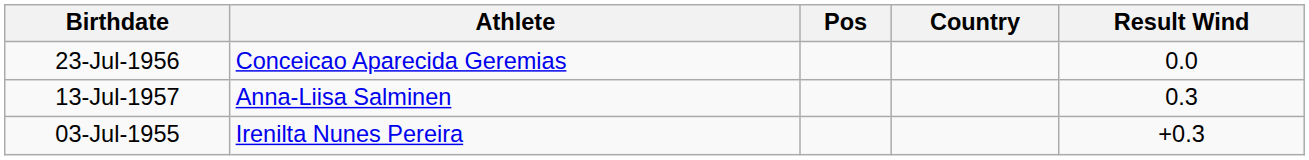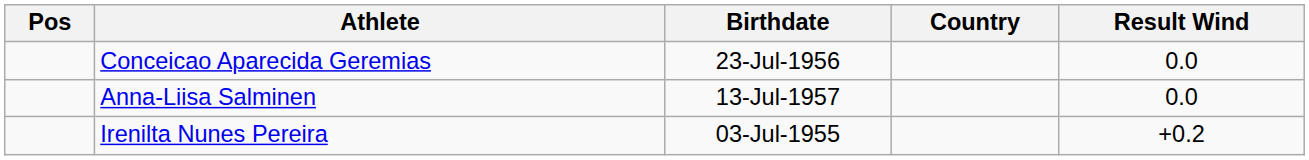columns swapped: Pos <-> Birthdate
Anna-Liisa Salminen | Result Wind: 0.3 -> 0.0
Irenilta Nunes Pereira | Result Wind: +0.3 -> +0.2
